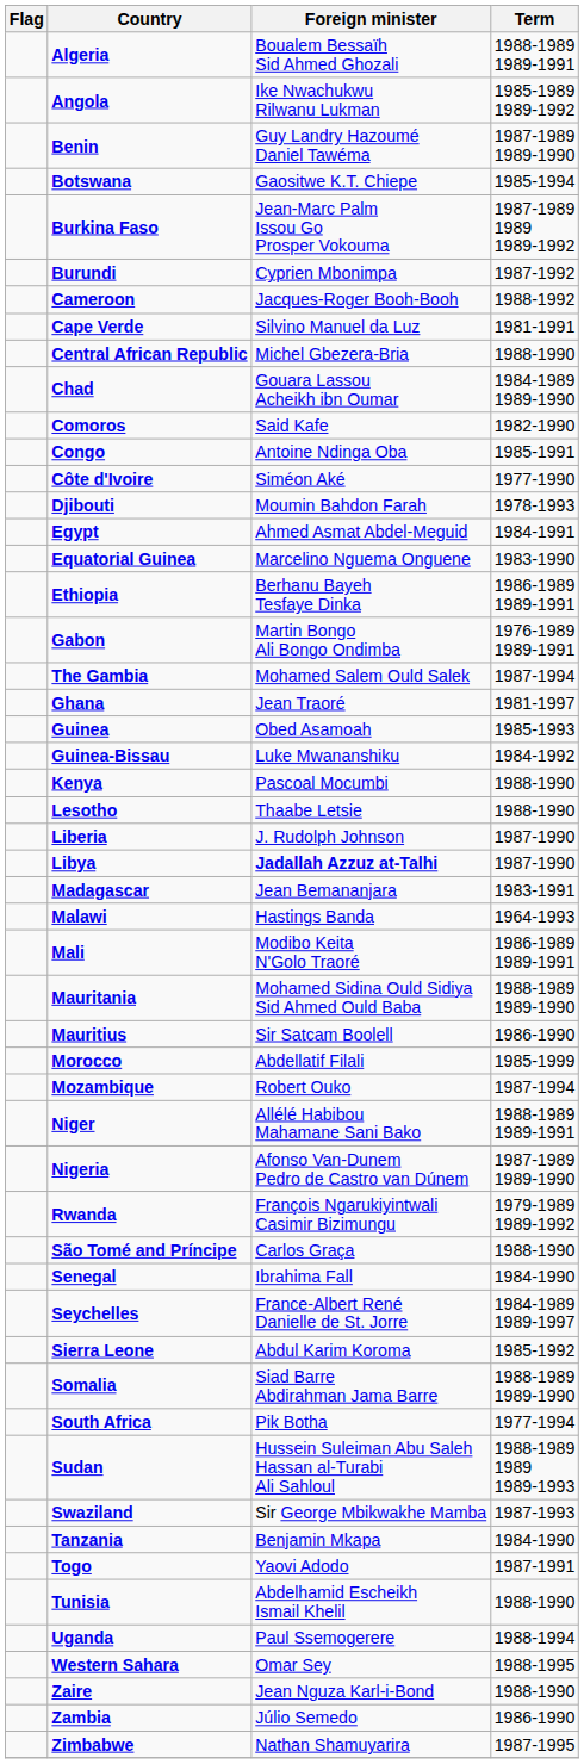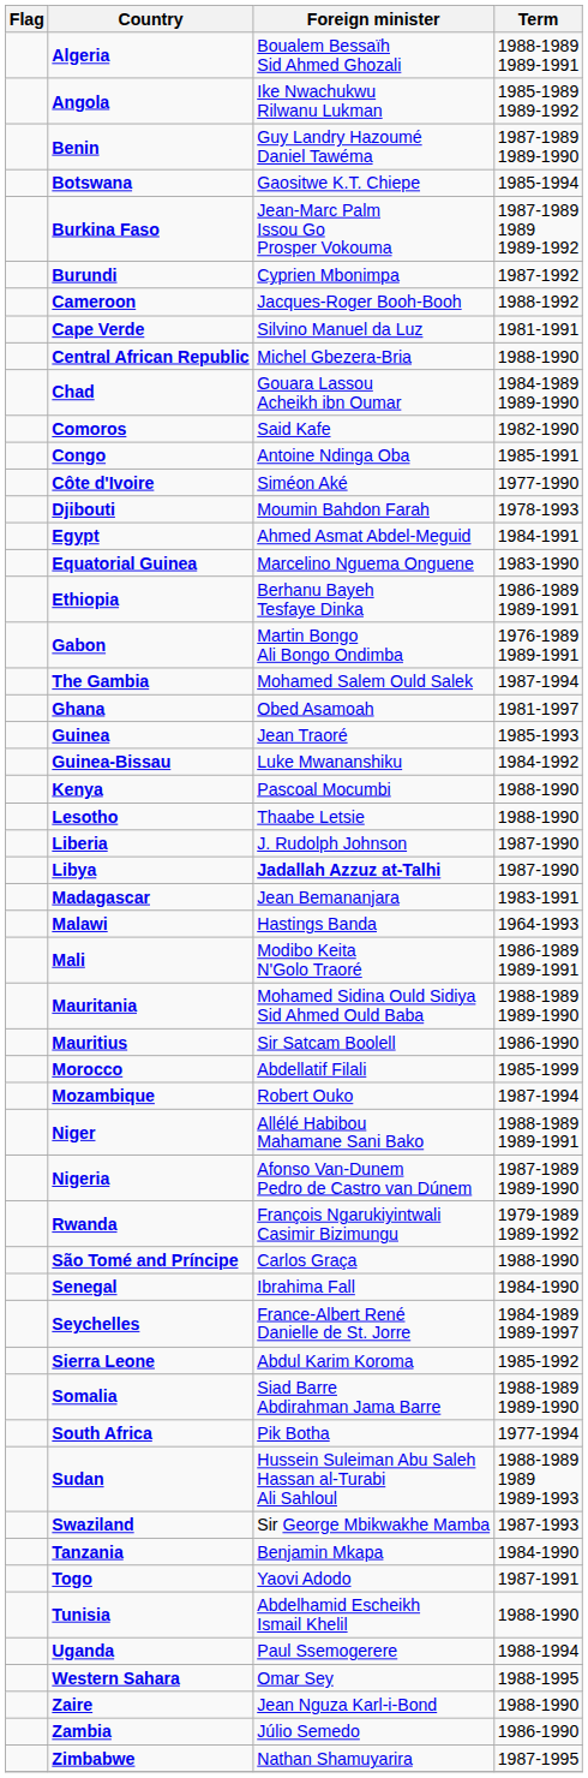Ghana | Foreign minister: Jean Traoré -> Obed Asamoah
Guinea | Foreign minister: Obed Asamoah -> Jean Traoré
